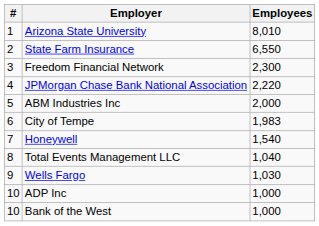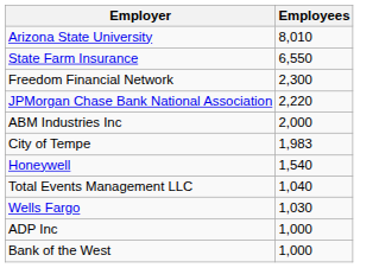- column: # | 1 | 2 | 3 | 4 | 5 | 6 | 7 | 8 | 9 | 10 | 10
